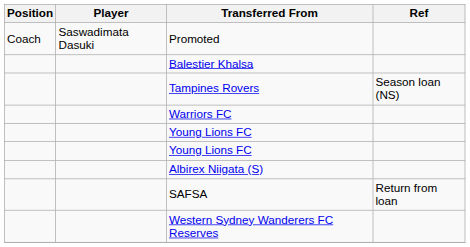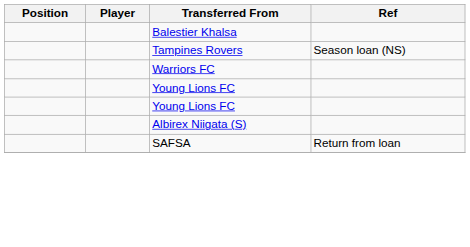- row: Coach | Saswadimata Dasuki | Promoted
- row: Western Sydney Wanderers FC Reserves
